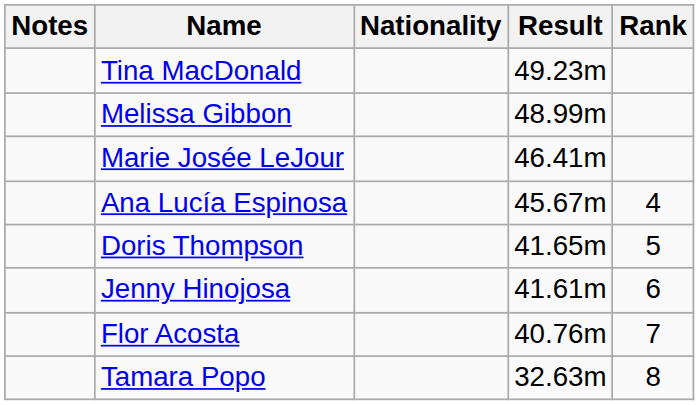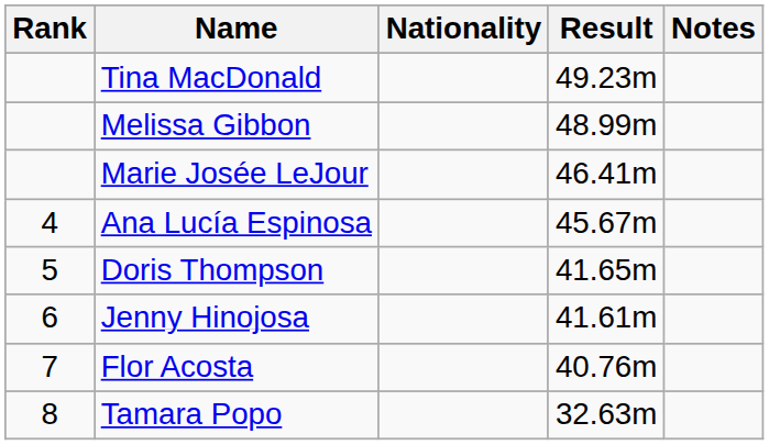columns swapped: Rank <-> Notes
